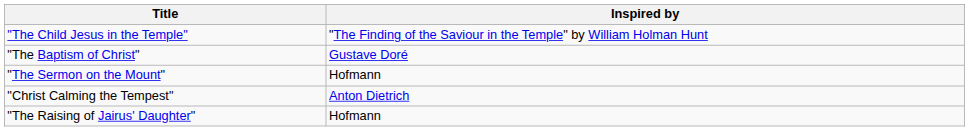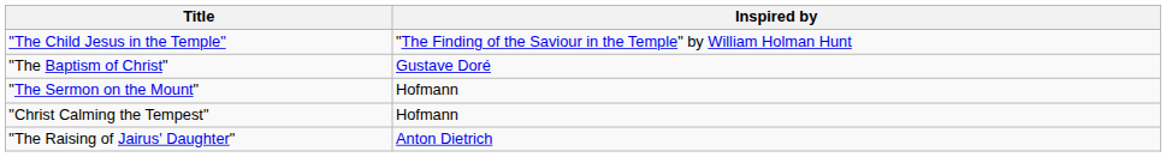"Christ Calming the Tempest" | Inspired by: Anton Dietrich -> Hofmann
"The Raising of Jairus' Daughter" | Inspired by: Hofmann -> Anton Dietrich
